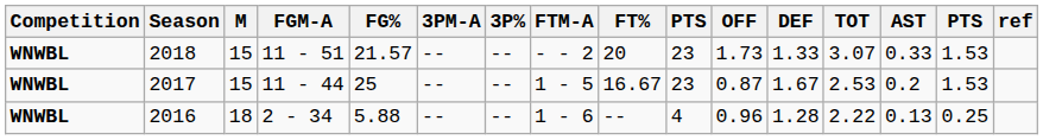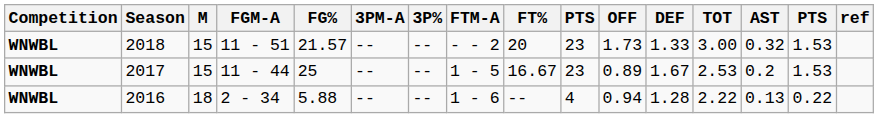2018 | TOT: 3.07 -> 3.00
2018 | AST: 0.33 -> 0.32
2017 | OFF: 0.87 -> 0.89
2016 | OFF: 0.96 -> 0.94
2016 | column 15: 0.25 -> 0.22
